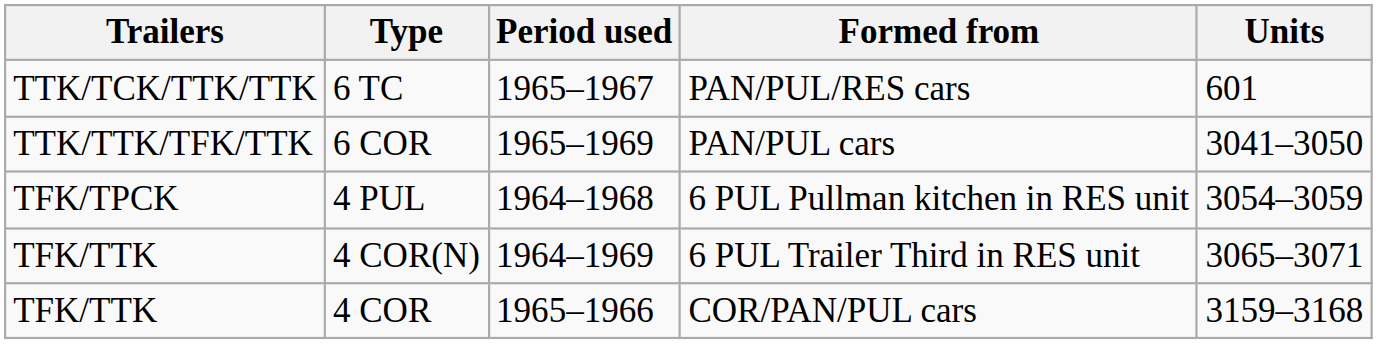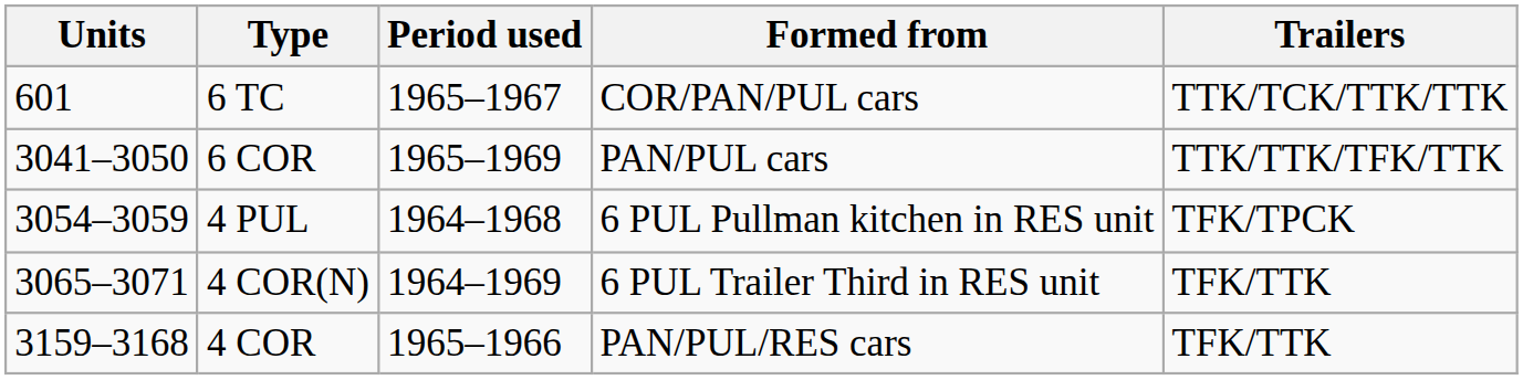columns swapped: Units <-> Trailers
6 TC | Formed from: PAN/PUL/RES cars -> COR/PAN/PUL cars
4 COR | Formed from: COR/PAN/PUL cars -> PAN/PUL/RES cars
